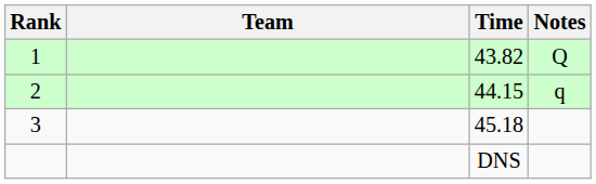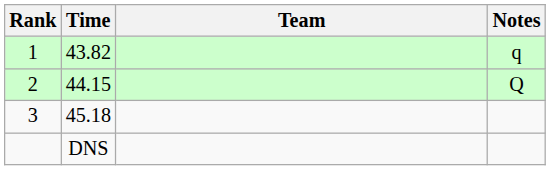columns swapped: Team <-> Time
1 | Notes: Q -> q
2 | Notes: q -> Q
